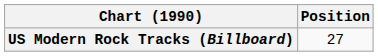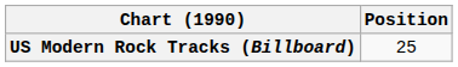US Modern Rock Tracks (Billboard) | Position: 27 -> 25
